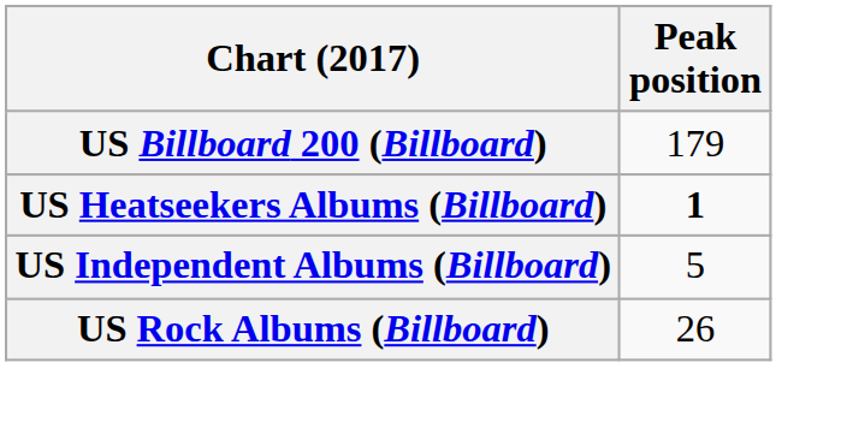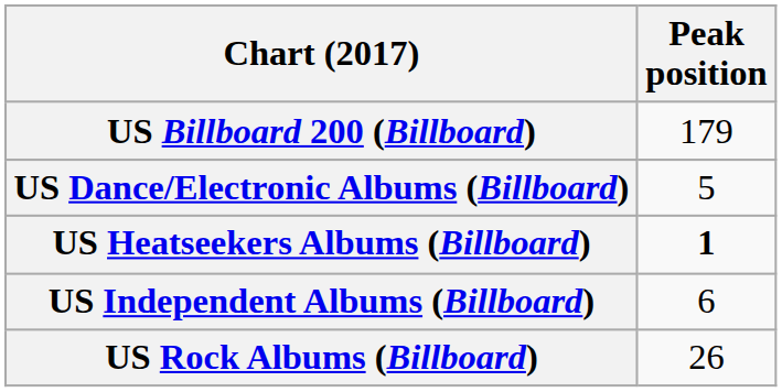+ row: US Dance/Electronic Albums (Billboard) | 5
US Independent Albums (Billboard) | Peak position: 5 -> 6
